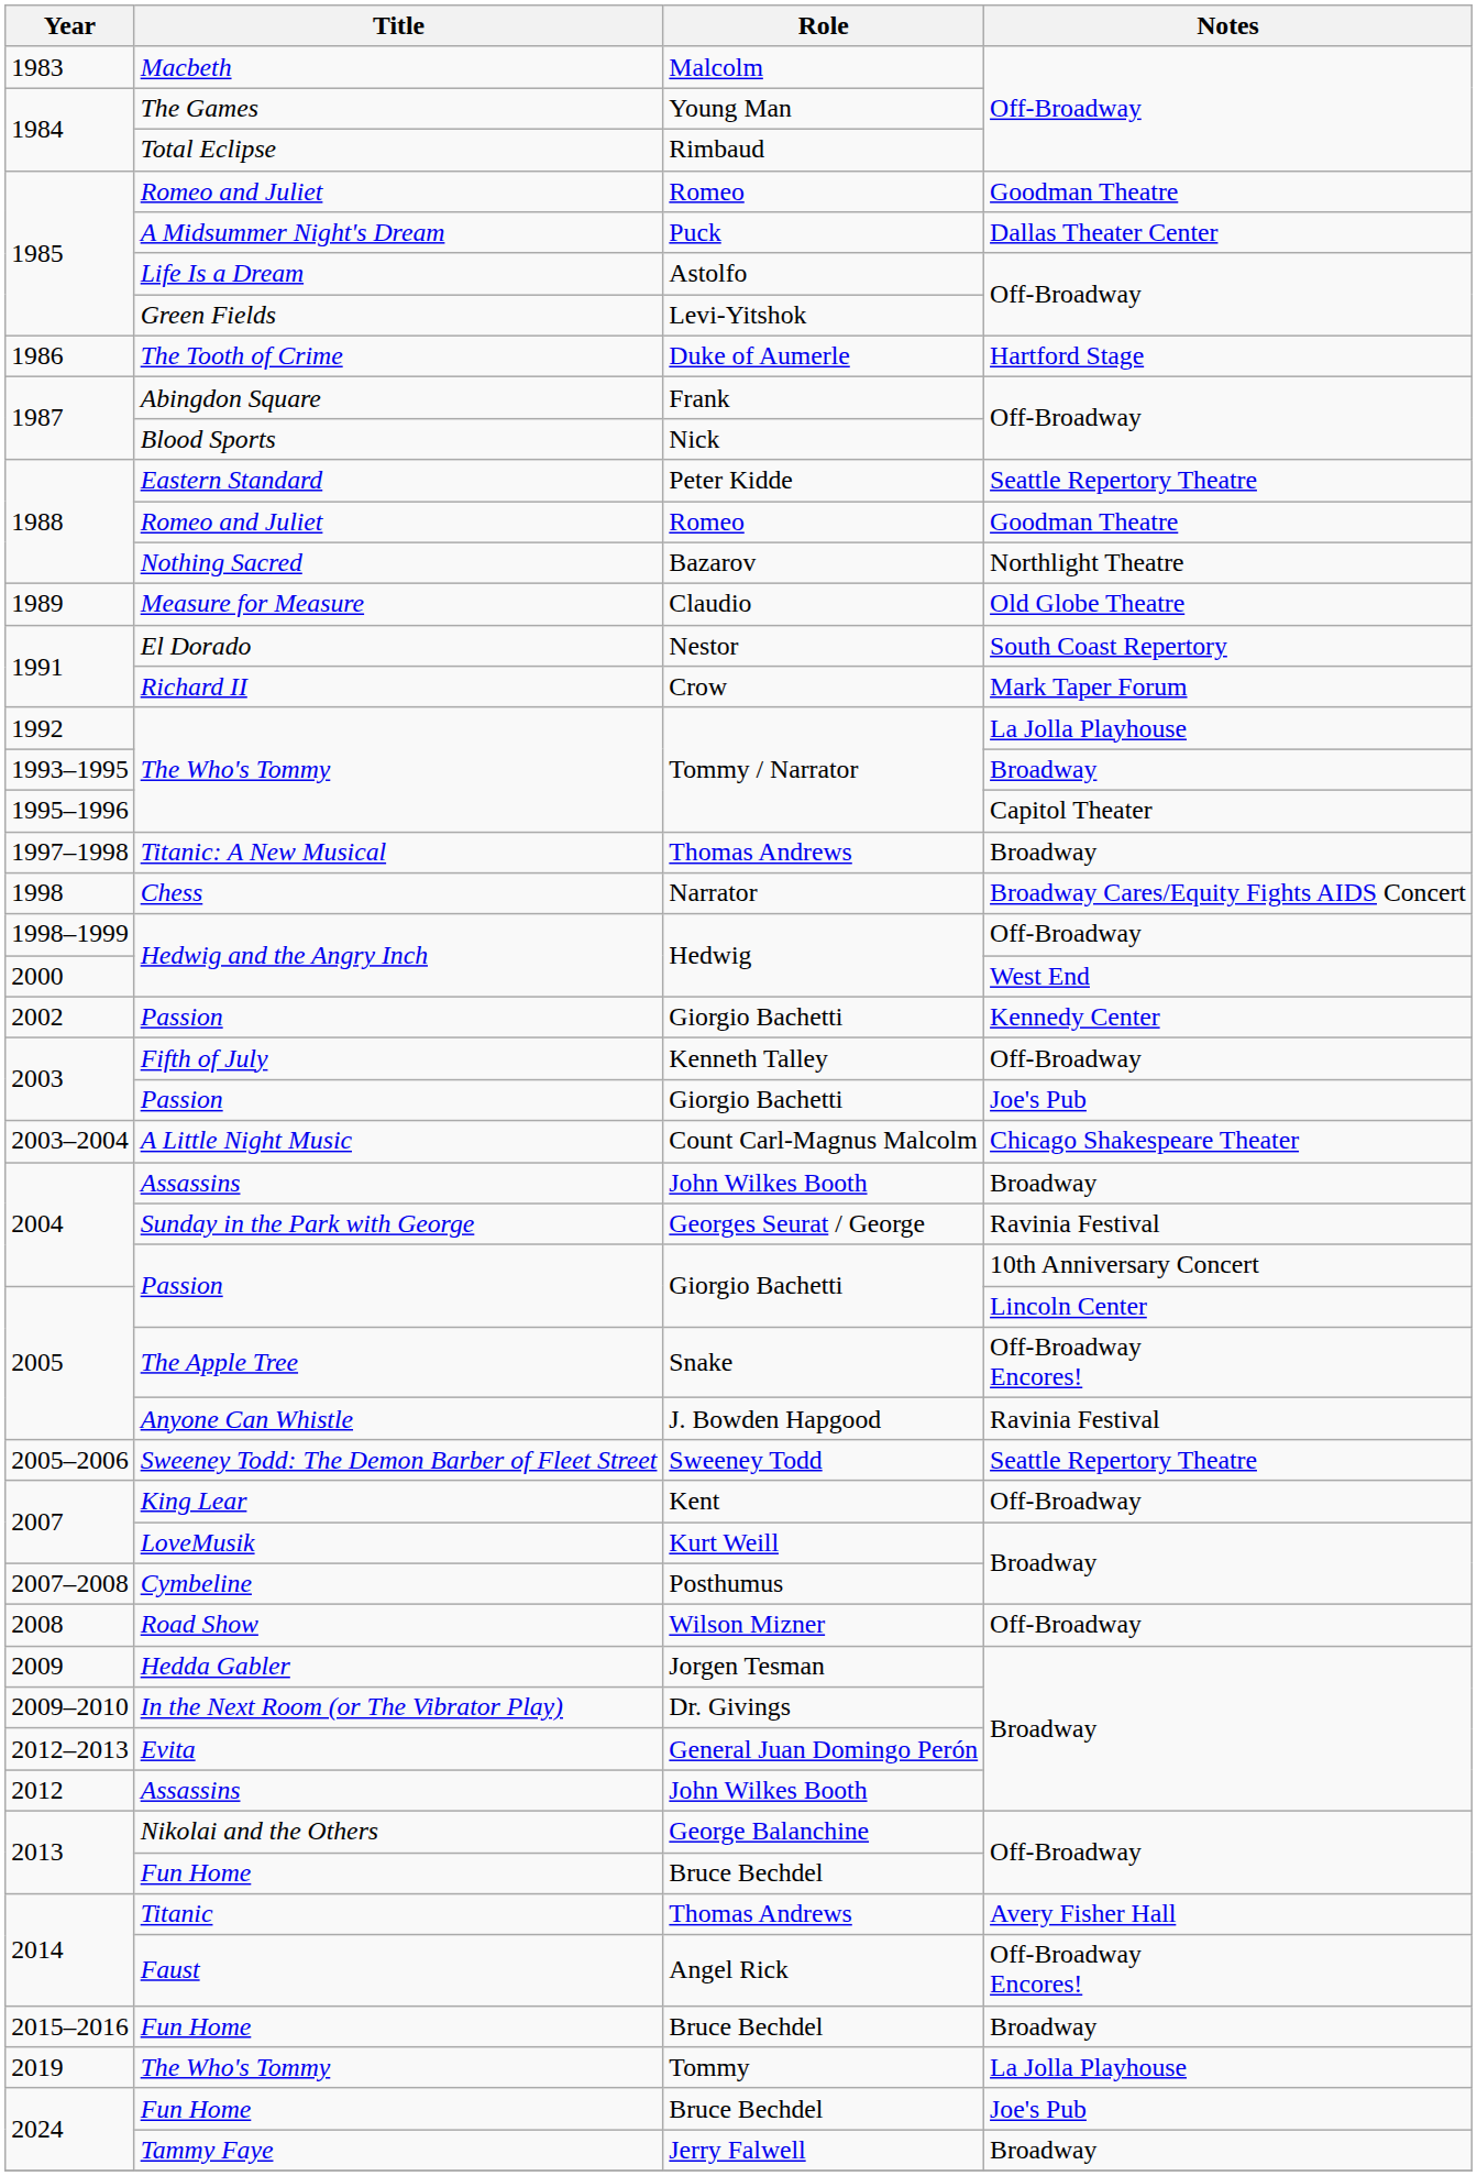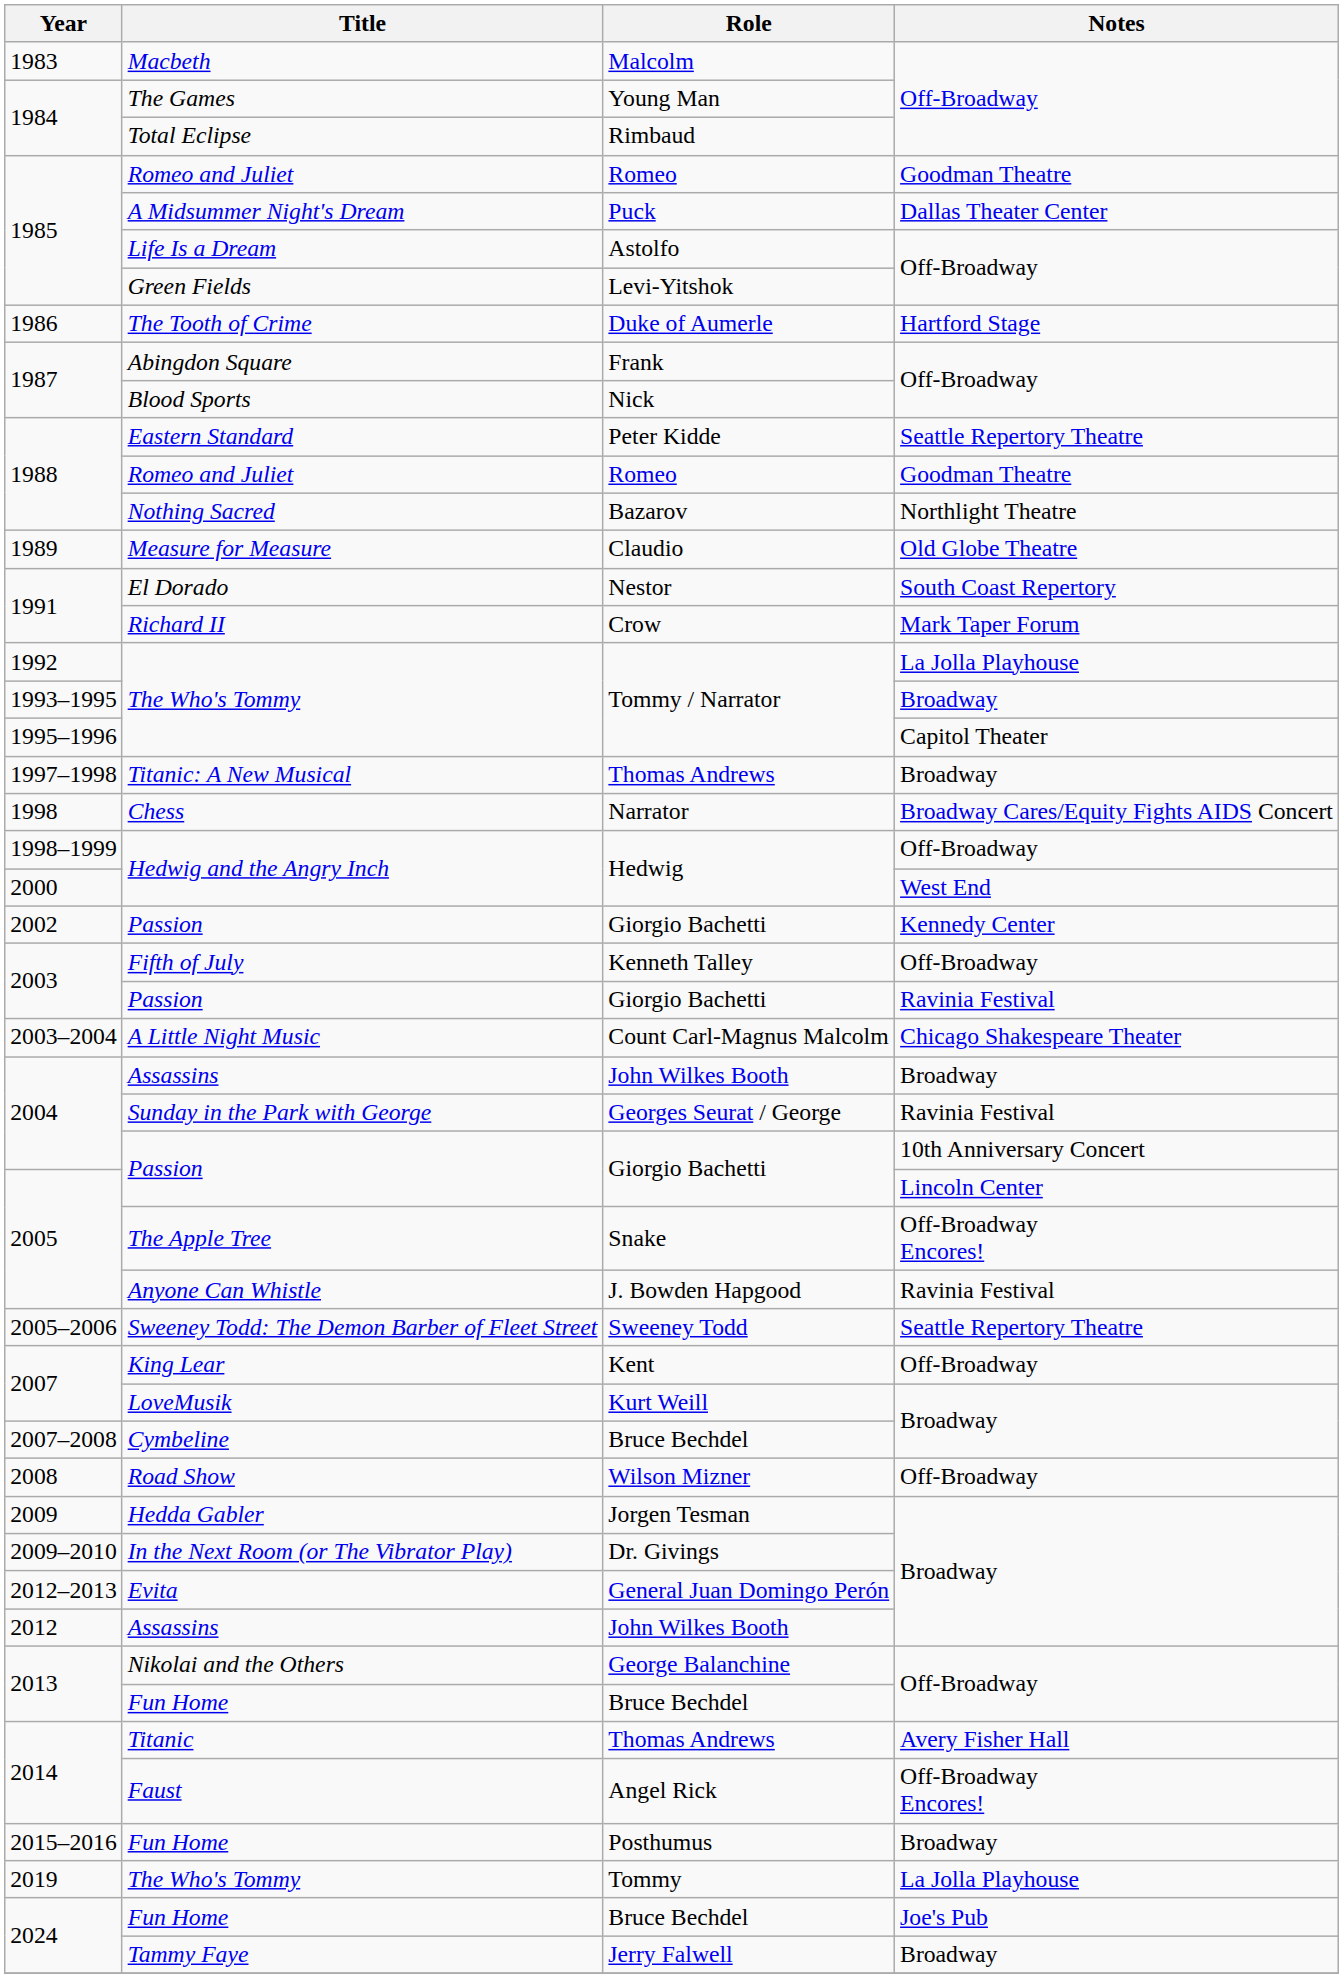2003 / Passion | Notes: Joe's Pub -> Ravinia Festival
Cymbeline | Role: Posthumus -> Bruce Bechdel
2015–2016 / Fun Home | Role: Bruce Bechdel -> Posthumus
